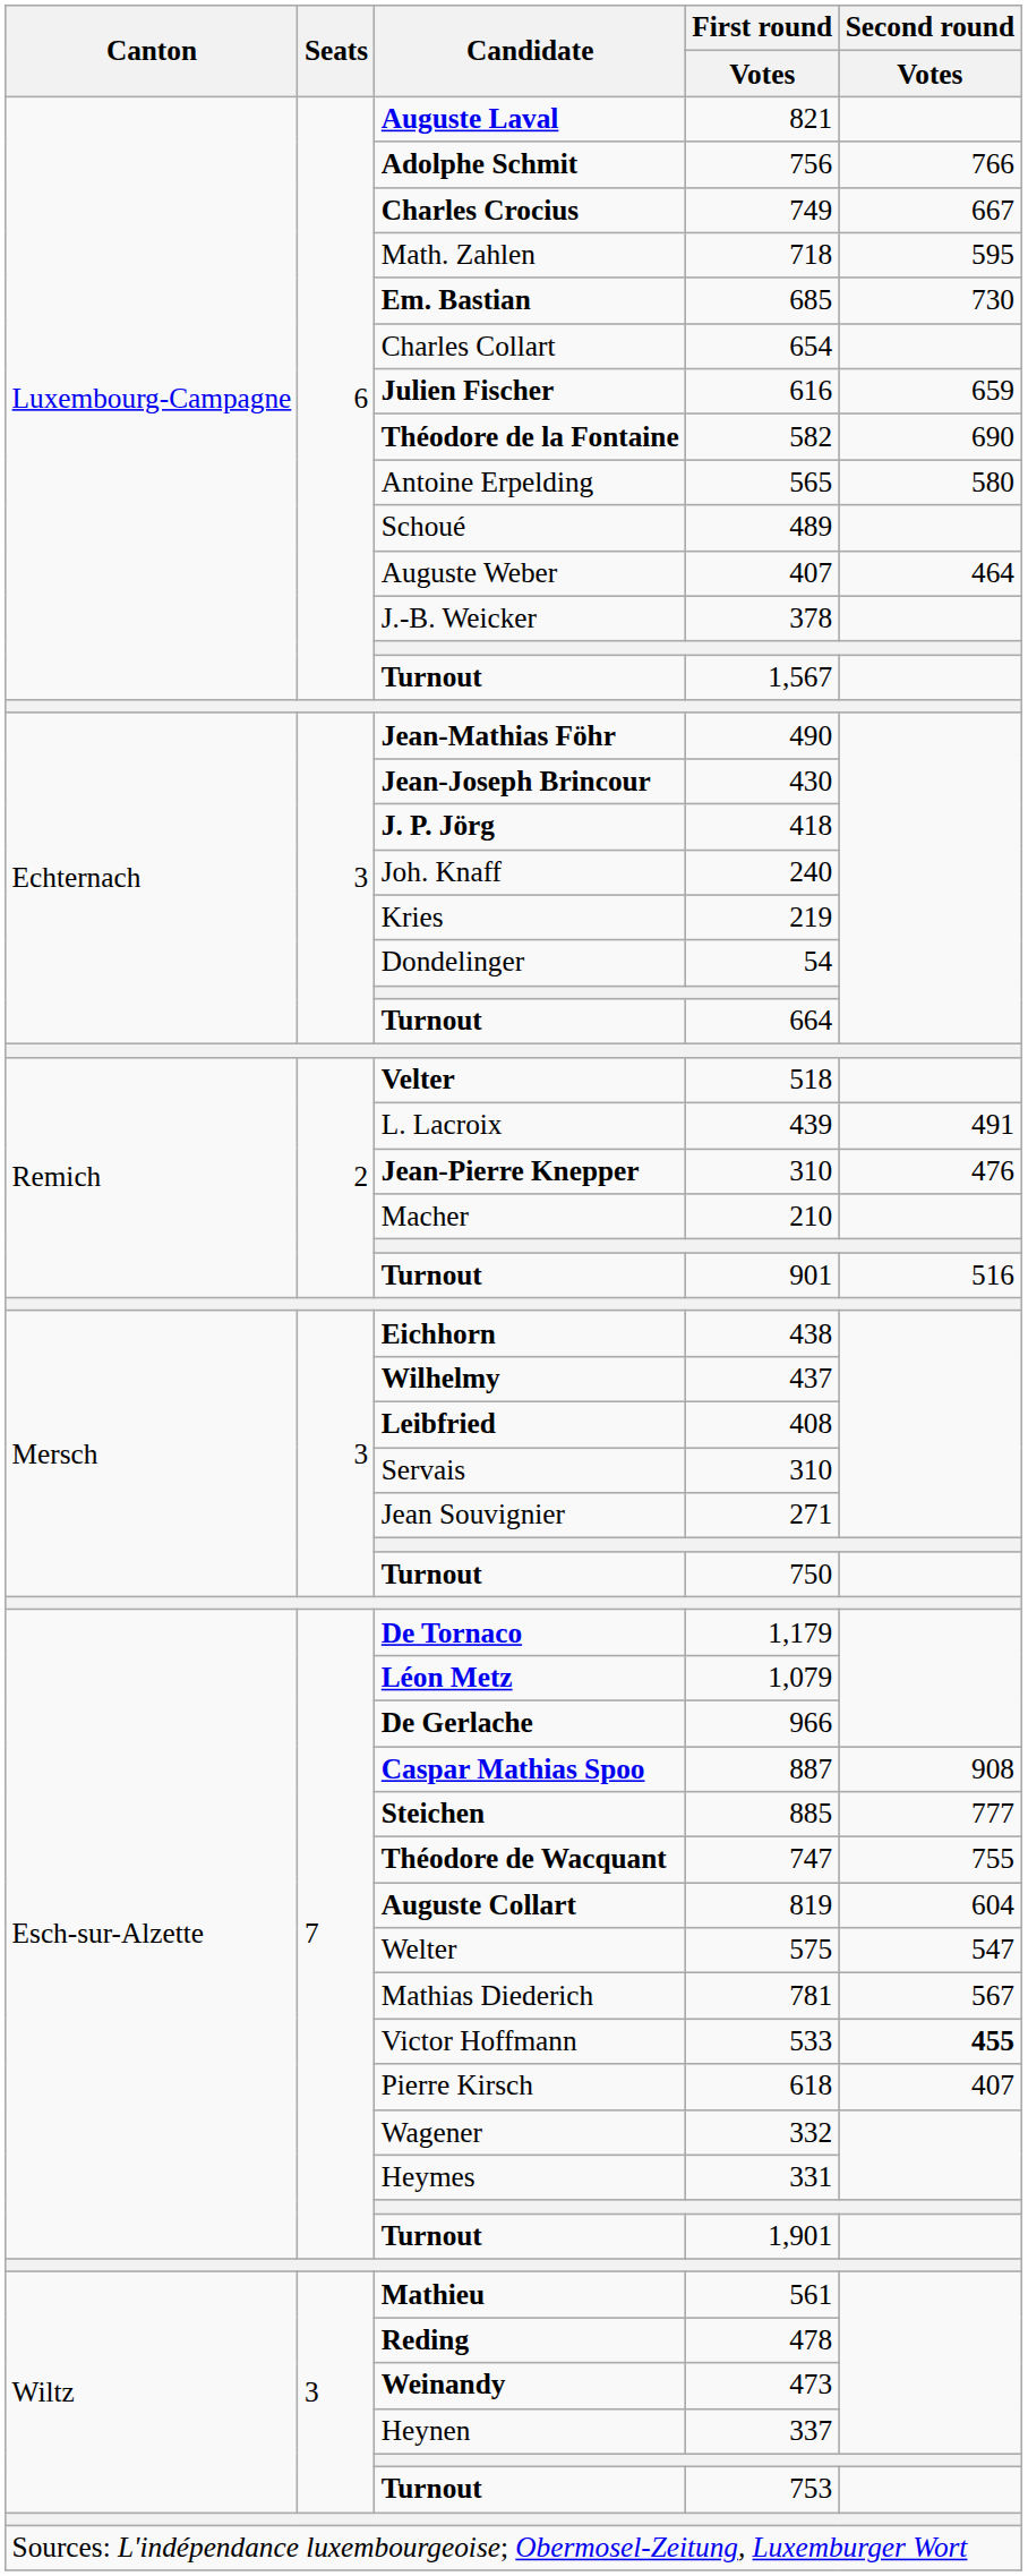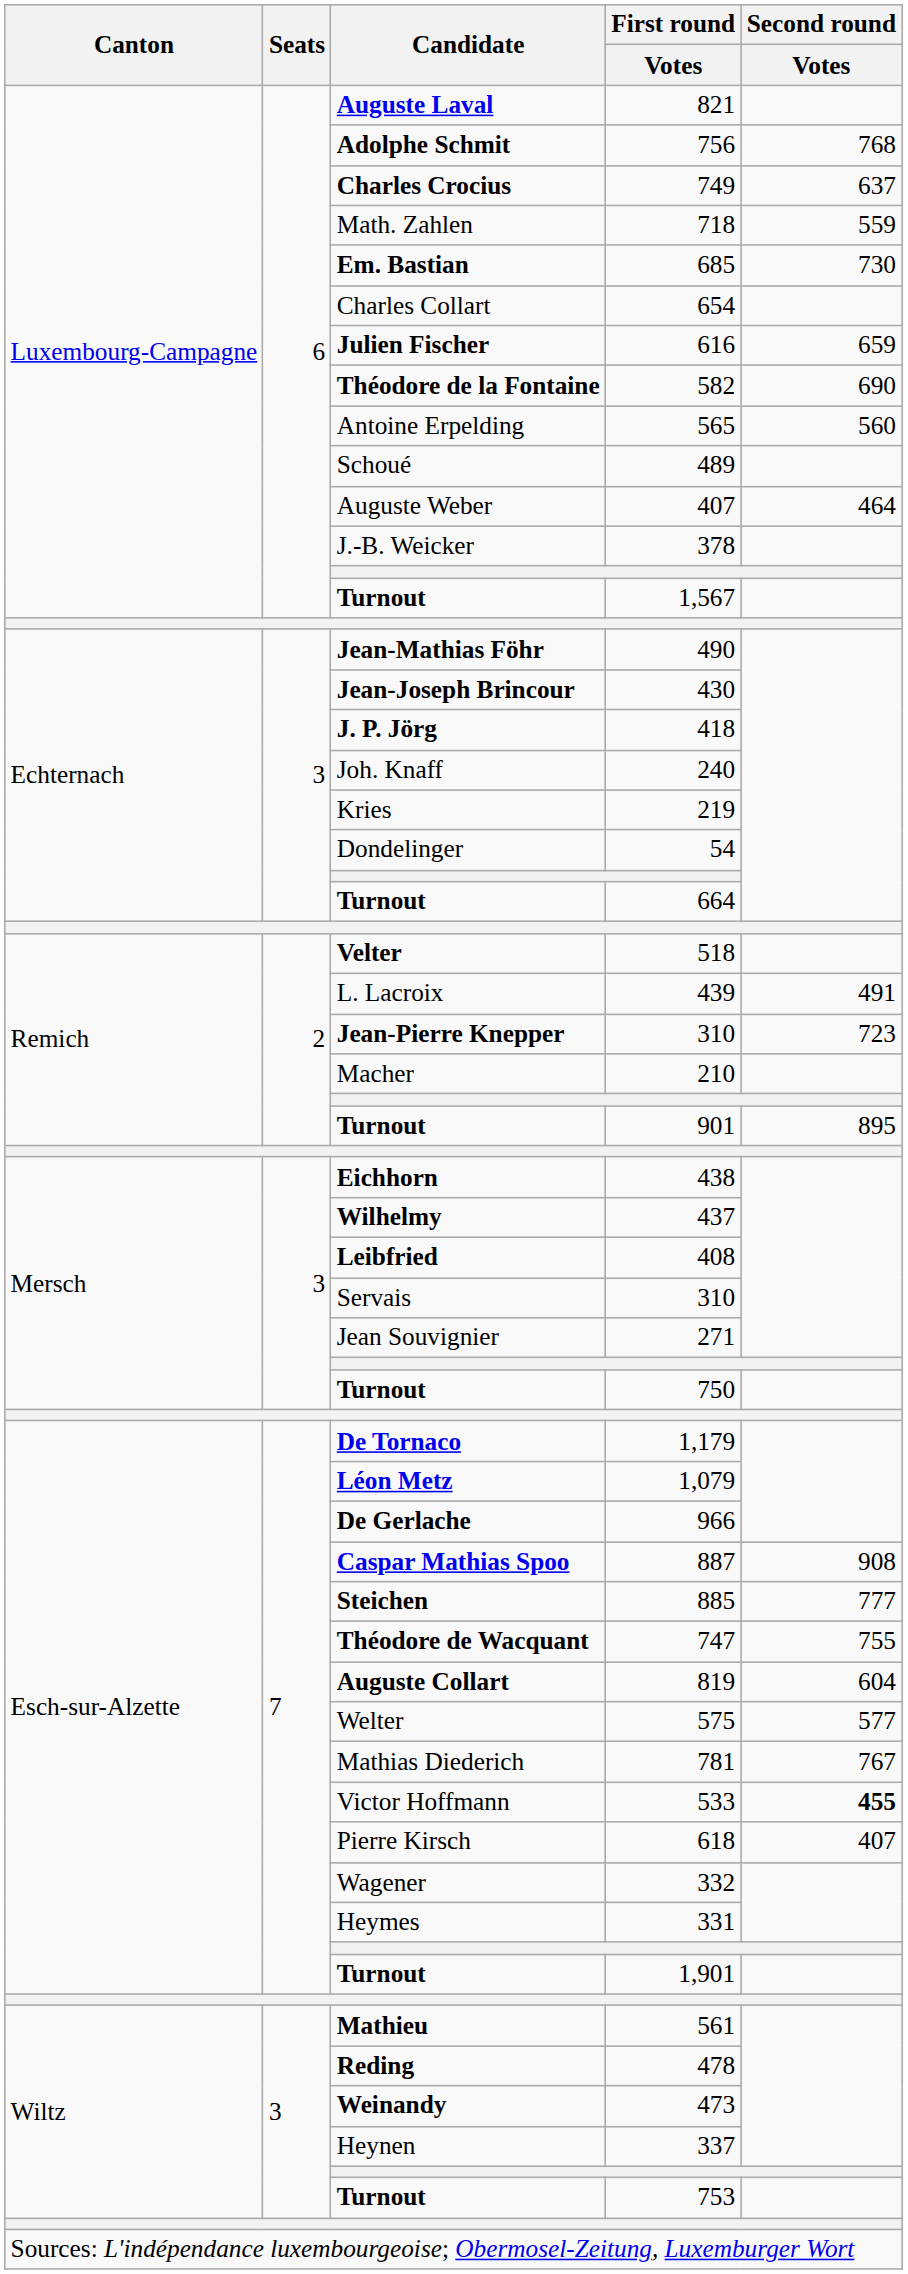Adolphe Schmit | Second round / Votes: 766 -> 768
Charles Crocius | Second round / Votes: 667 -> 637
Math. Zahlen | Second round / Votes: 595 -> 559
Antoine Erpelding | Second round / Votes: 580 -> 560
Jean-Pierre Knepper | Second round / Votes: 476 -> 723
Turnout / 901 | Second round / Votes: 516 -> 895
Welter | Second round / Votes: 547 -> 577
Mathias Diederich | Second round / Votes: 567 -> 767
